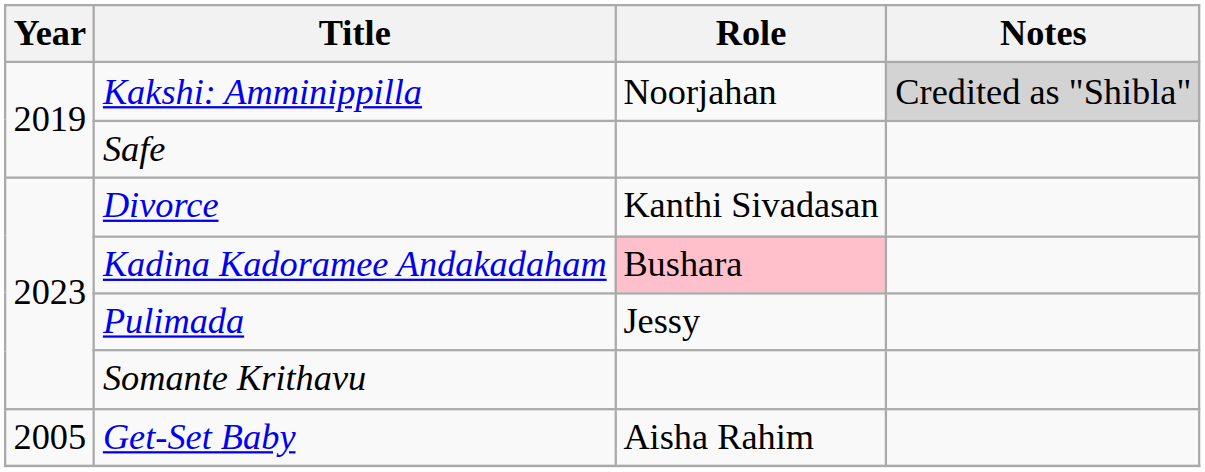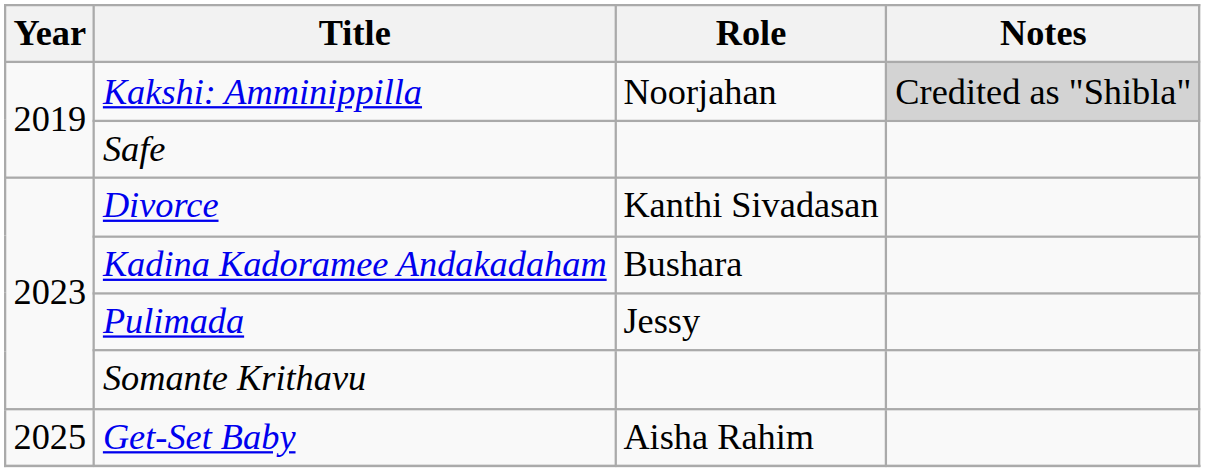Kadina Kadoramee Andakadaham | Role: pink background -> no background
Get-Set Baby | Year: 2005 -> 2025
